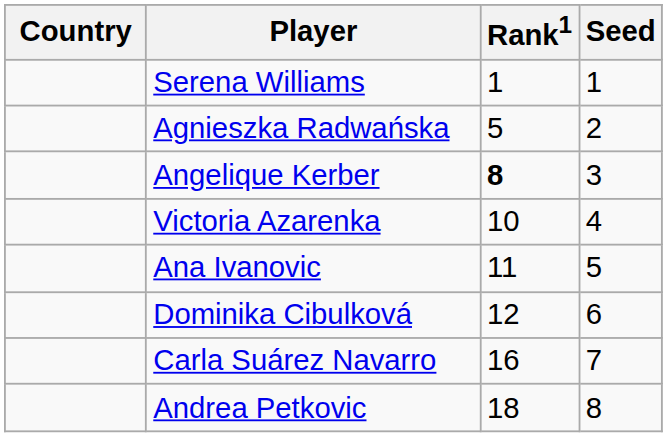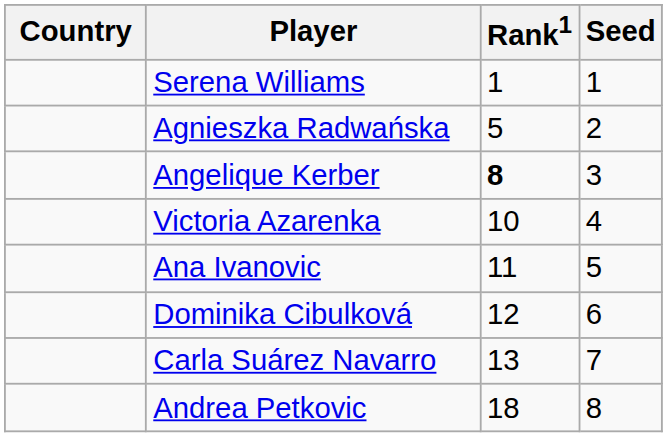Carla Suárez Navarro | Rank1: 16 -> 13
